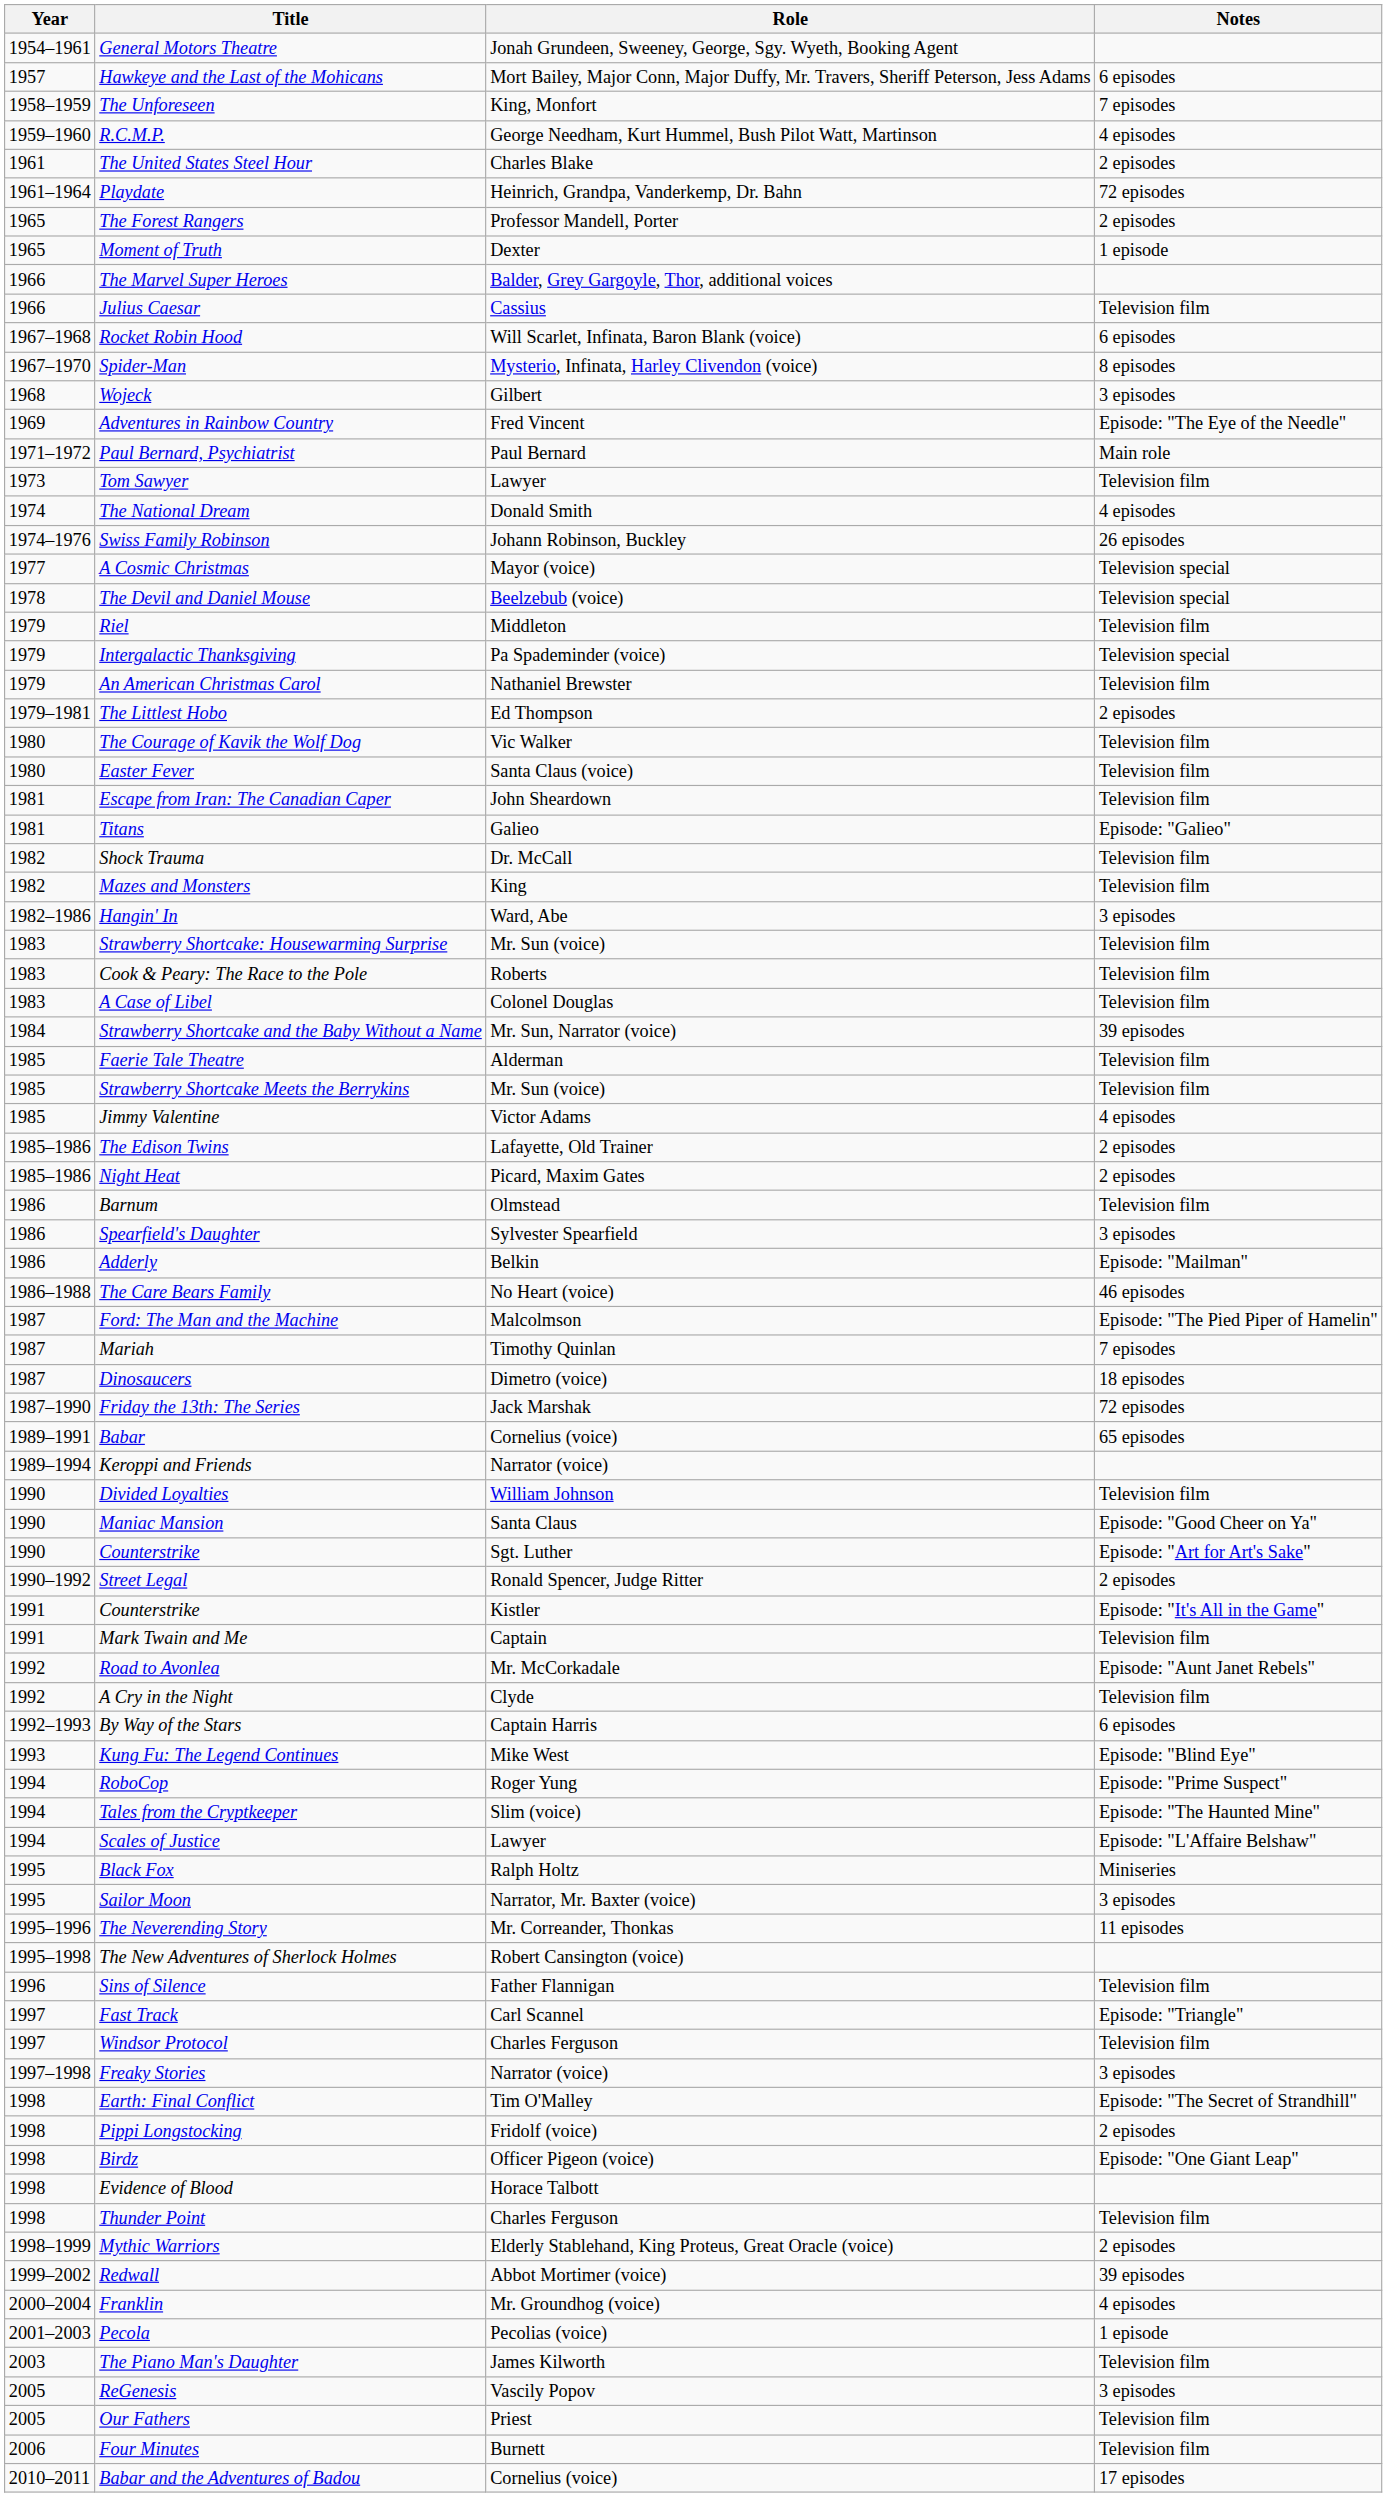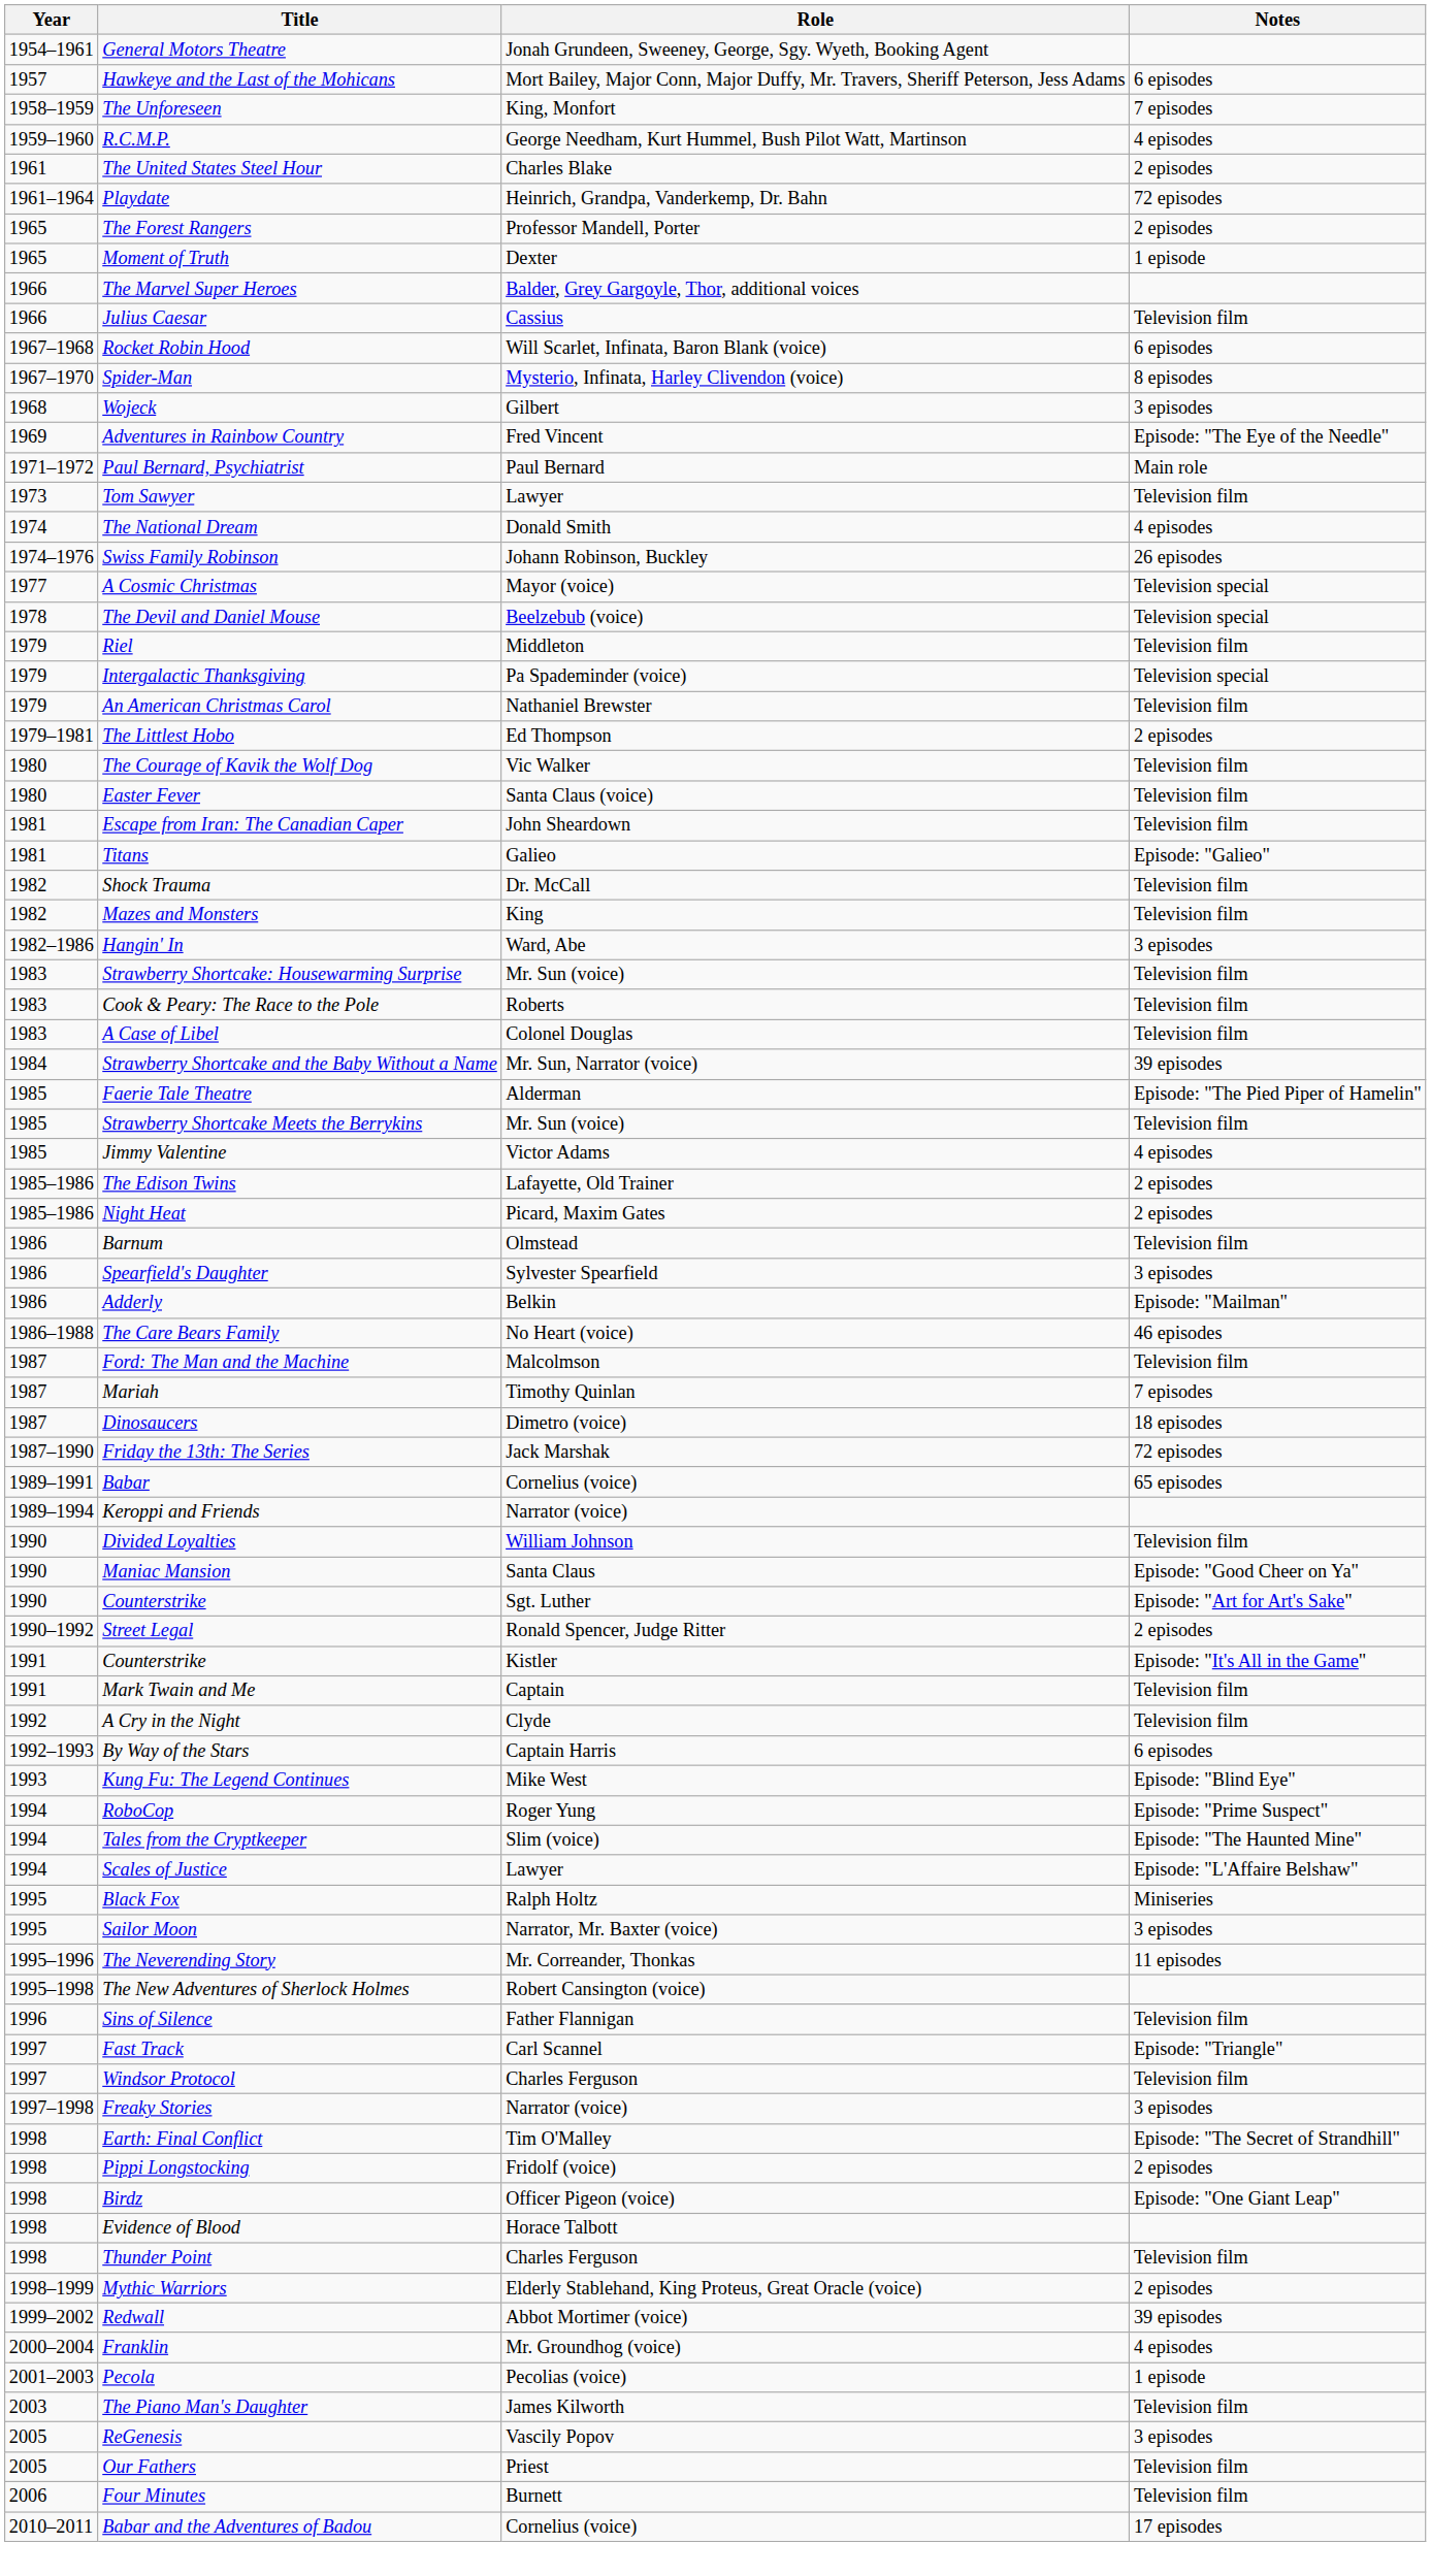Faerie Tale Theatre | Notes: Television film -> Episode: "The Pied Piper of Hamelin"
Ford: The Man and the Machine | Notes: Episode: "The Pied Piper of Hamelin" -> Television film
- row: 1992 | Road to Avonlea | Mr. McCorkadale | Episode: "Aunt Janet Rebels"
